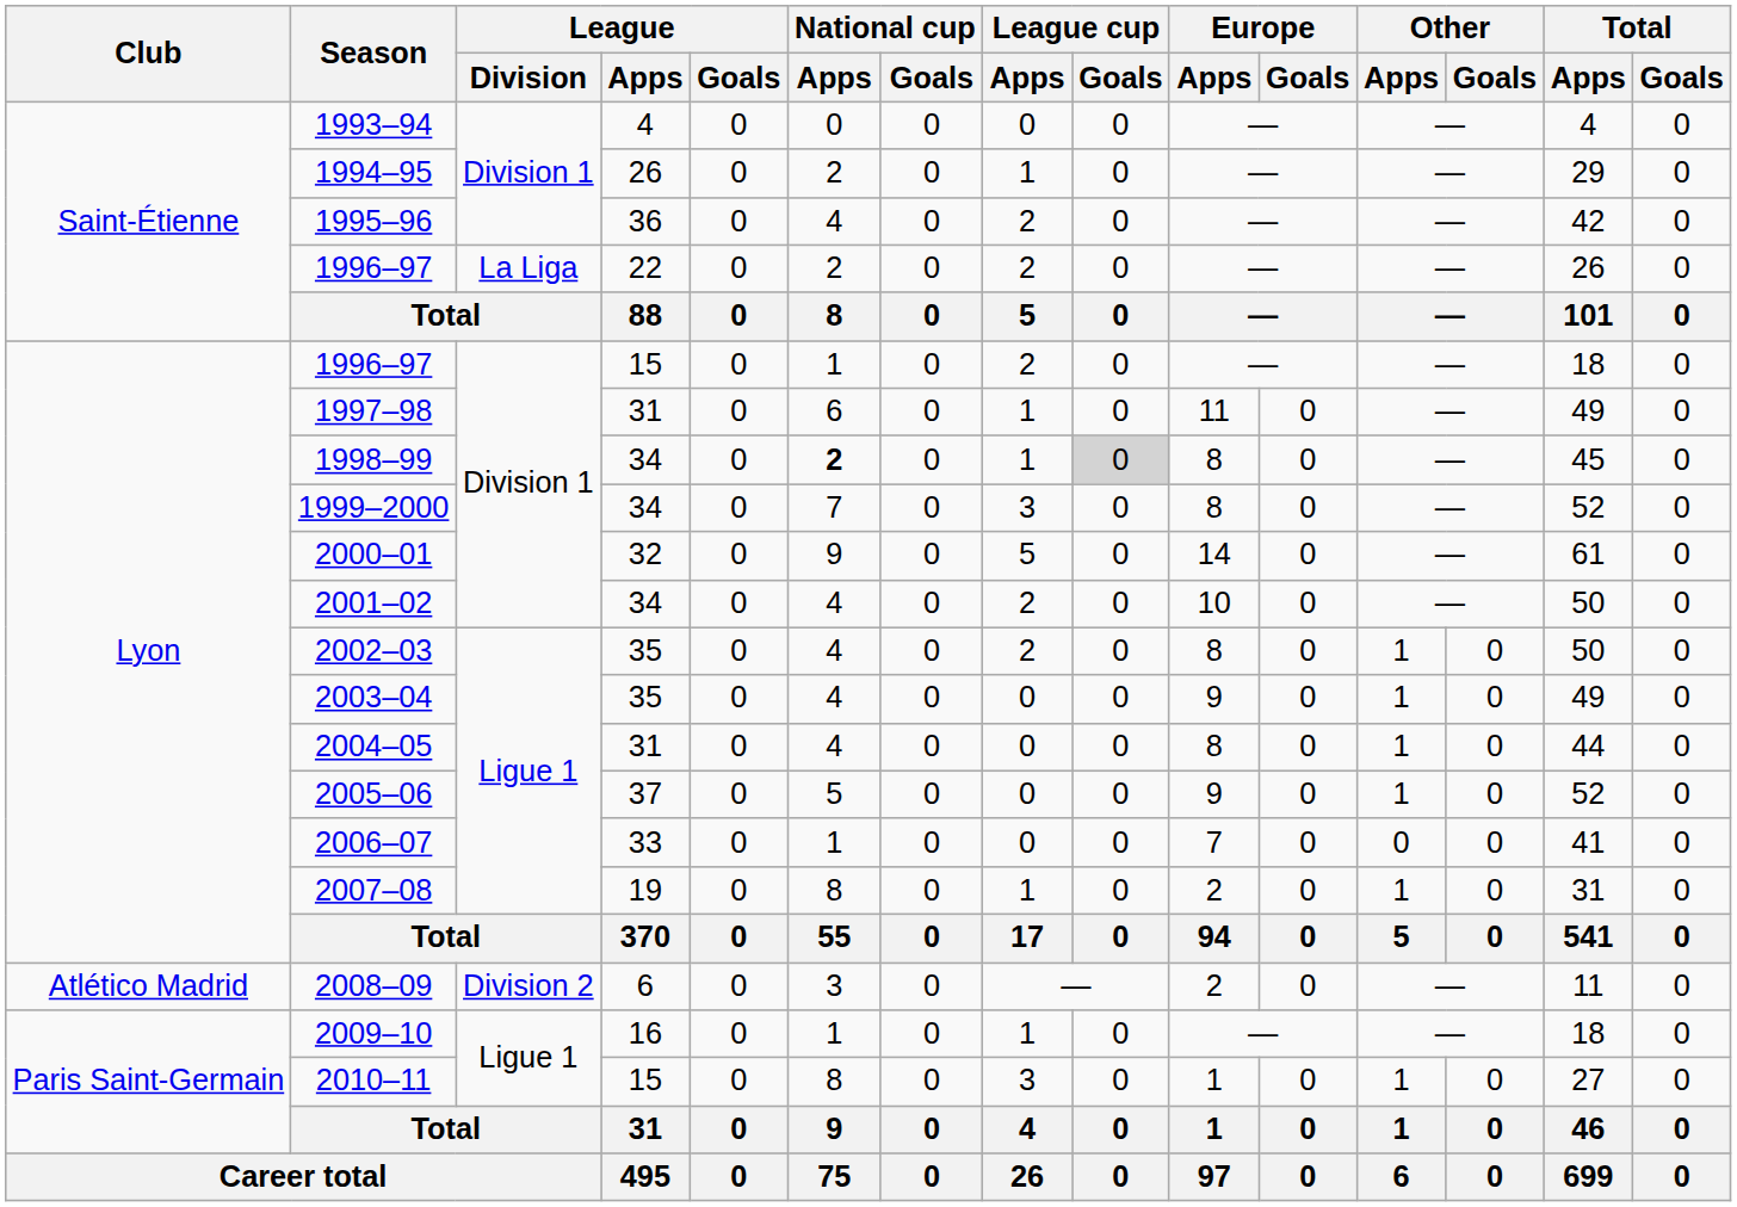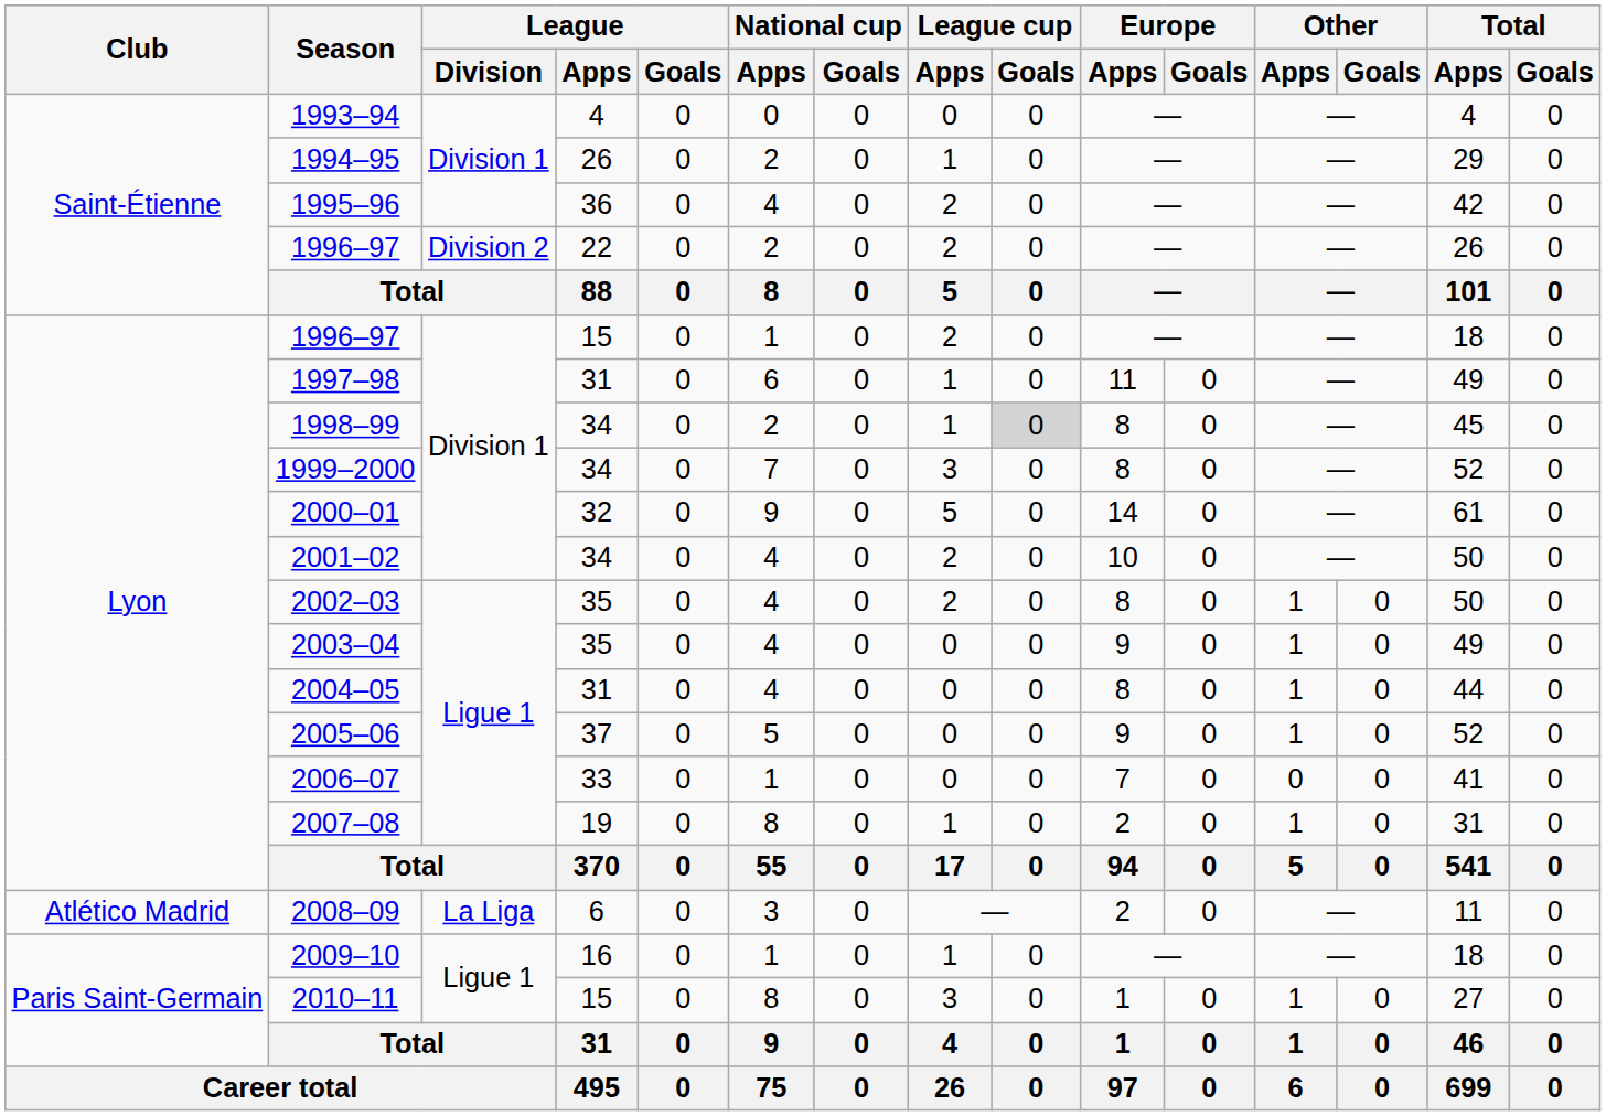1996–97 / 22 | League / Division: La Liga -> Division 2
1998–99 | National cup / Apps: bold -> normal
2008–09 | League / Division: Division 2 -> La Liga
